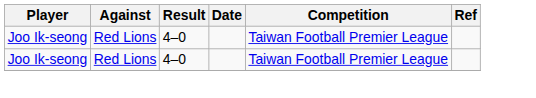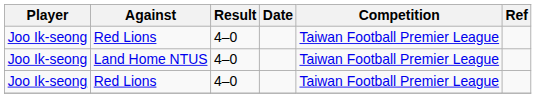+ row: Joo Ik-seong | Land Home NTUS | 4–0 | Taiwan Football Premier League
